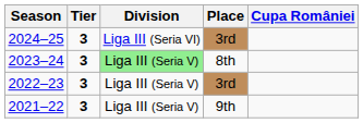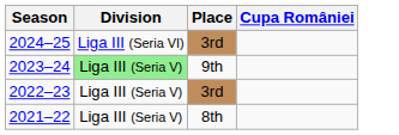- column: Tier | 3 | 3 | 3 | 3
2023–24 | Place: 8th -> 9th
2021–22 | Place: 9th -> 8th
